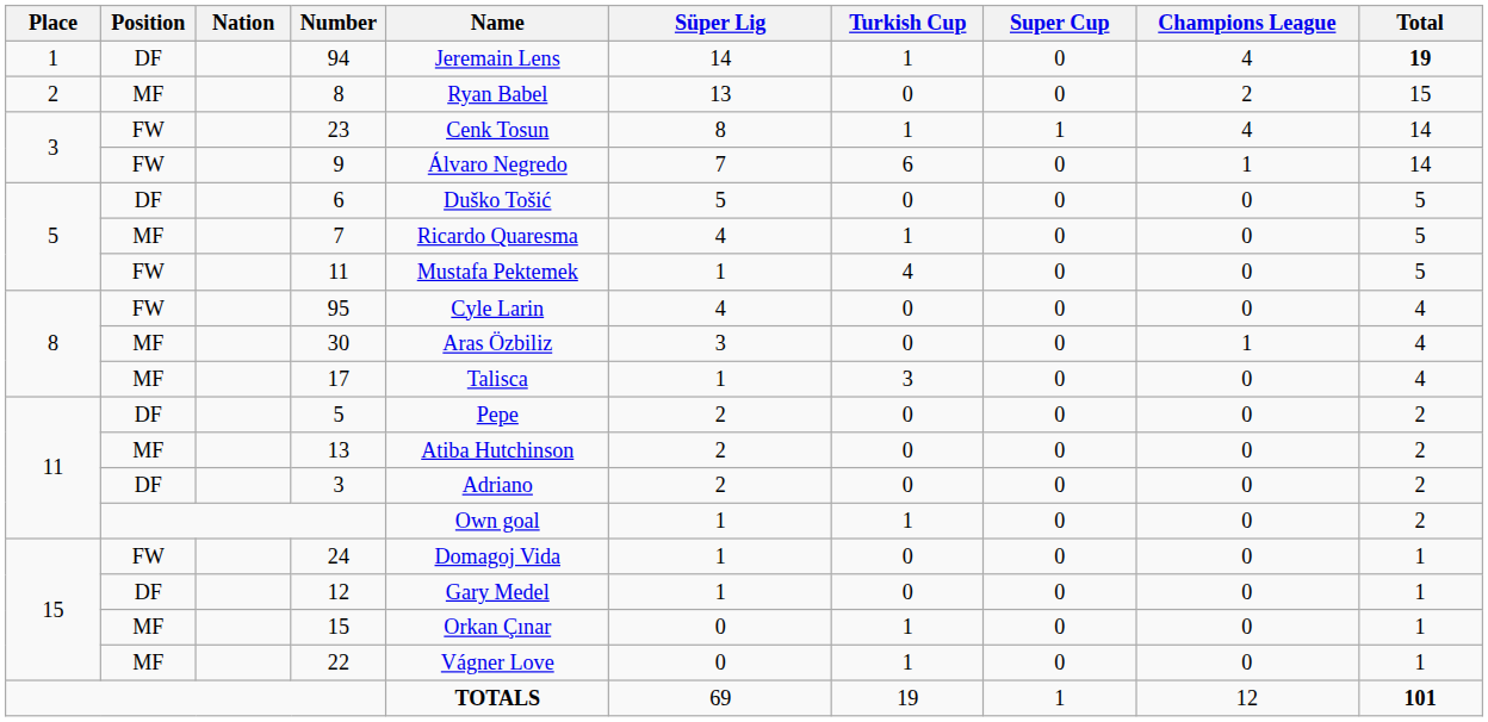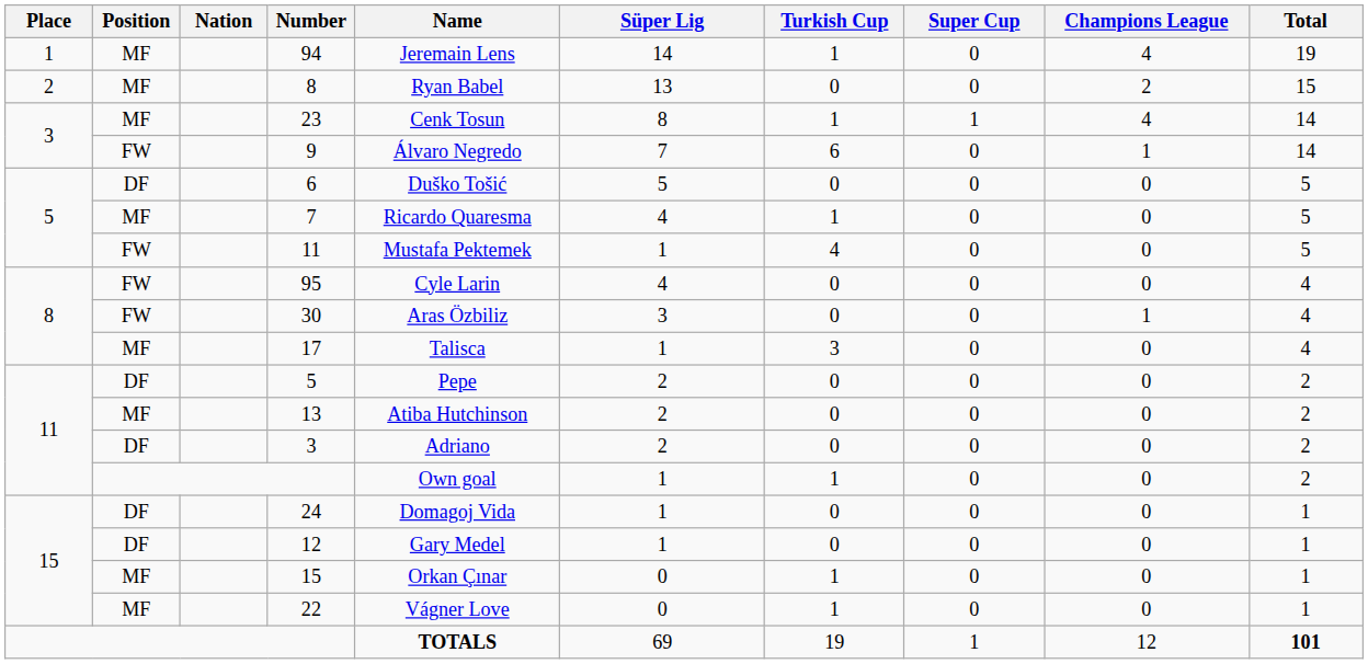94 | Position: DF -> MF
94 | Total: bold -> normal
23 | Position: FW -> MF
30 | Position: MF -> FW
24 | Position: FW -> DF
